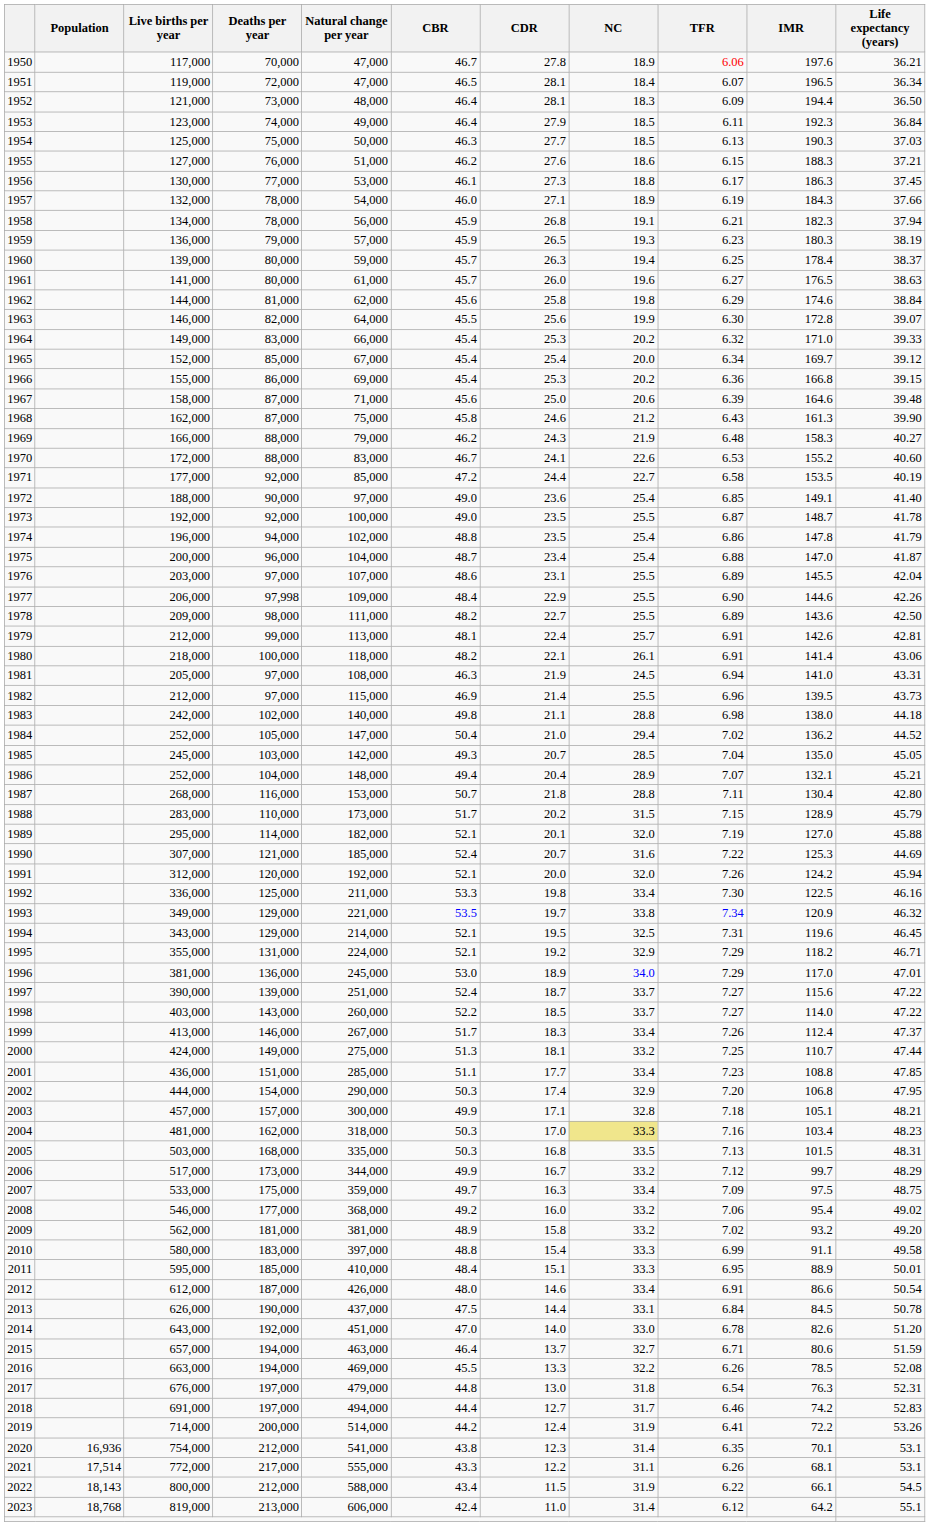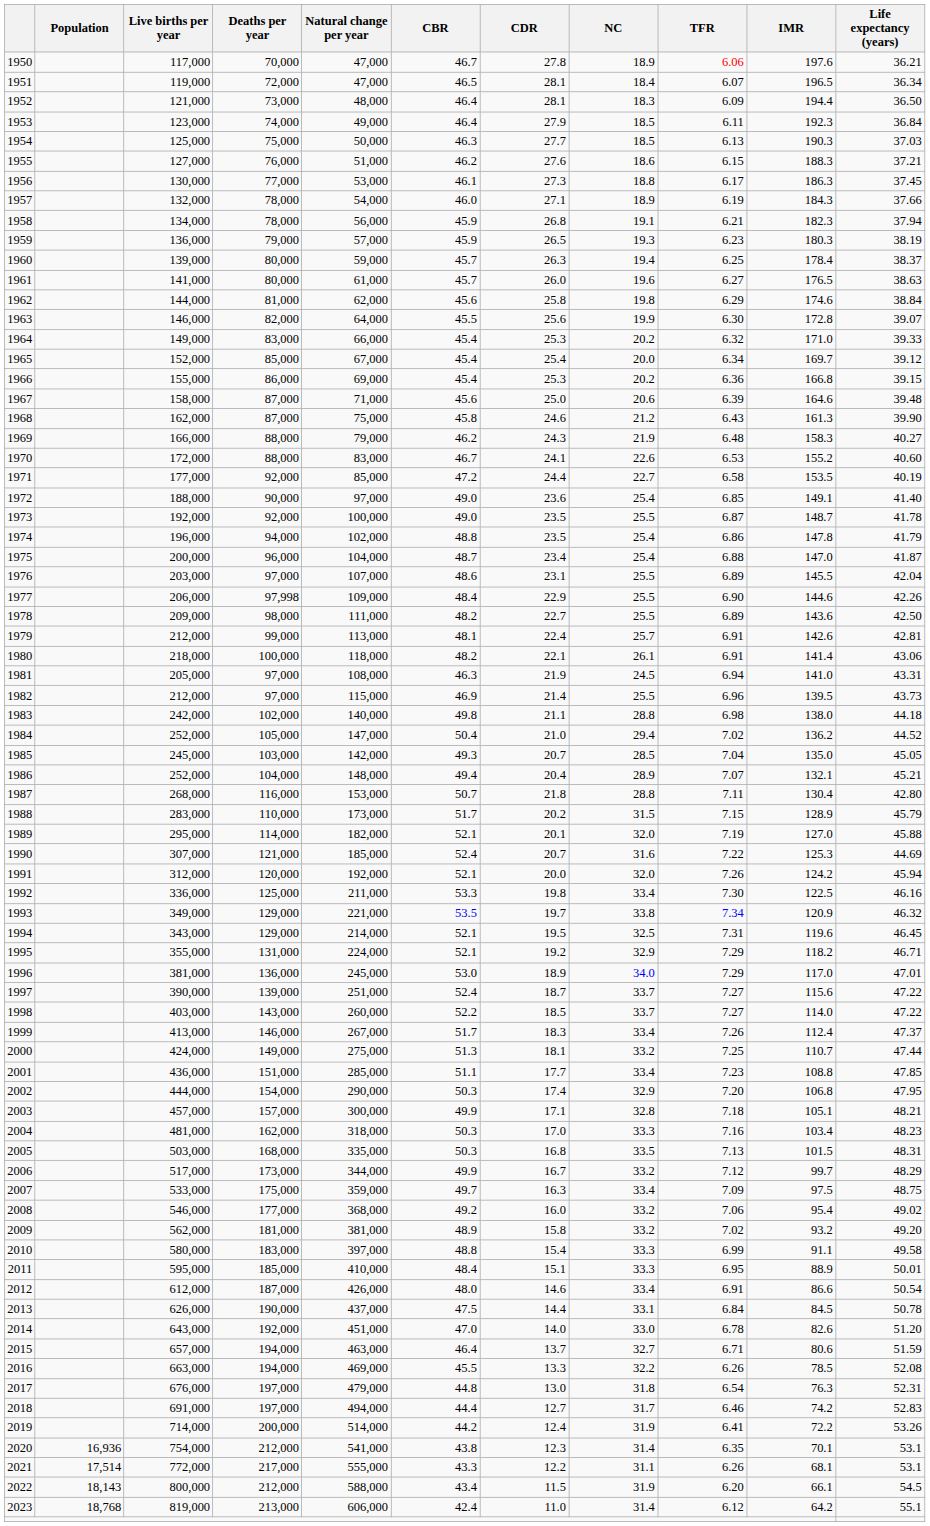2004 | NC: khaki background -> no background
2022 | TFR: 6.22 -> 6.20
